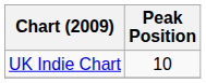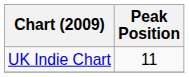UK Indie Chart | Peak Position: 10 -> 11
